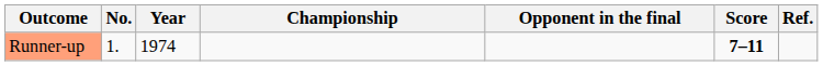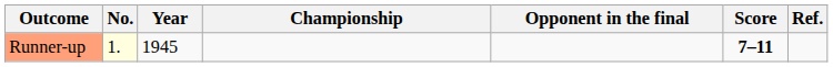Runner-up | No.: no background -> lightyellow background
Runner-up | Year: 1974 -> 1945
